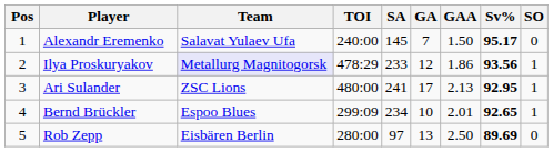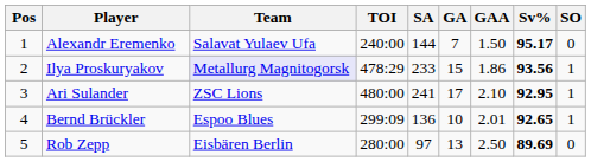Alexandr Eremenko | SA: 145 -> 144
Ilya Proskuryakov | GA: 12 -> 15
Ari Sulander | GAA: 2.13 -> 2.10
Bernd Brückler | SA: 234 -> 136
